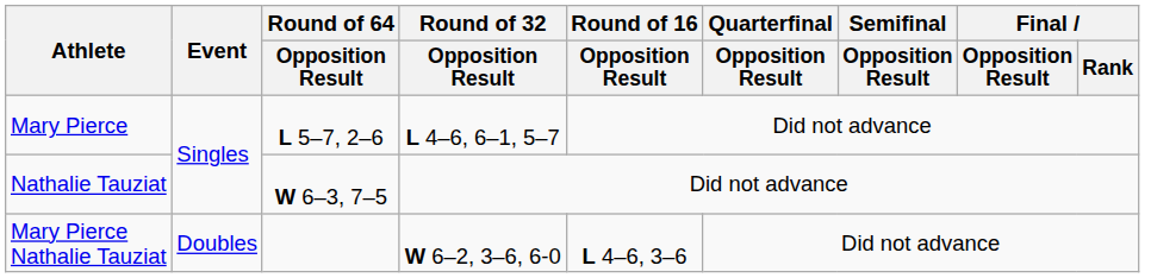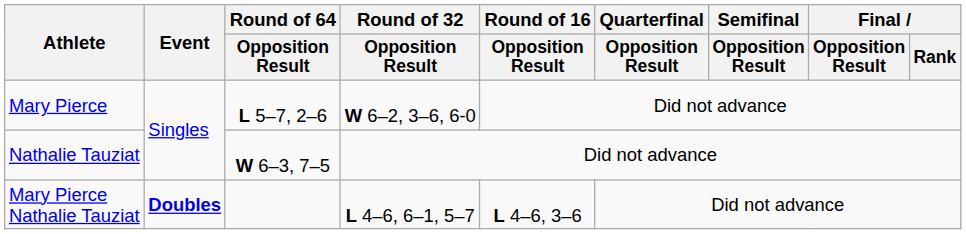Mary Pierce | Round of 32 / Opposition Result: L 4–6, 6–1, 5–7 -> W 6–2, 3–6, 6-0
Mary Pierce Nathalie Tauziat | Event: normal -> bold
Mary Pierce Nathalie Tauziat | Round of 32 / Opposition Result: W 6–2, 3–6, 6-0 -> L 4–6, 6–1, 5–7
